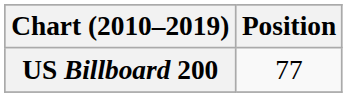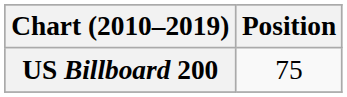US Billboard 200 | Position: 77 -> 75
